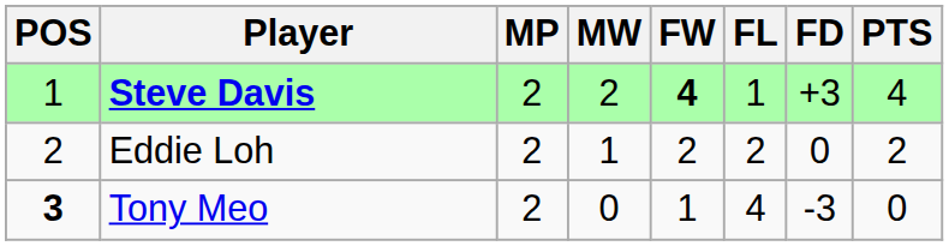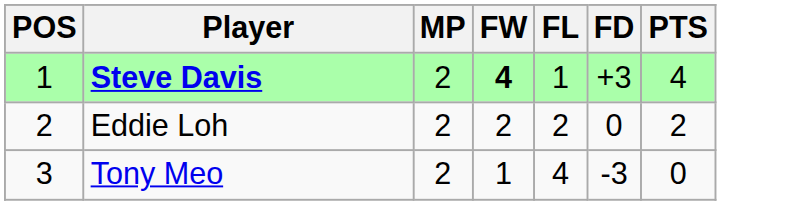- column: MW | 2 | 1 | 0
Tony Meo | POS: bold -> normal
